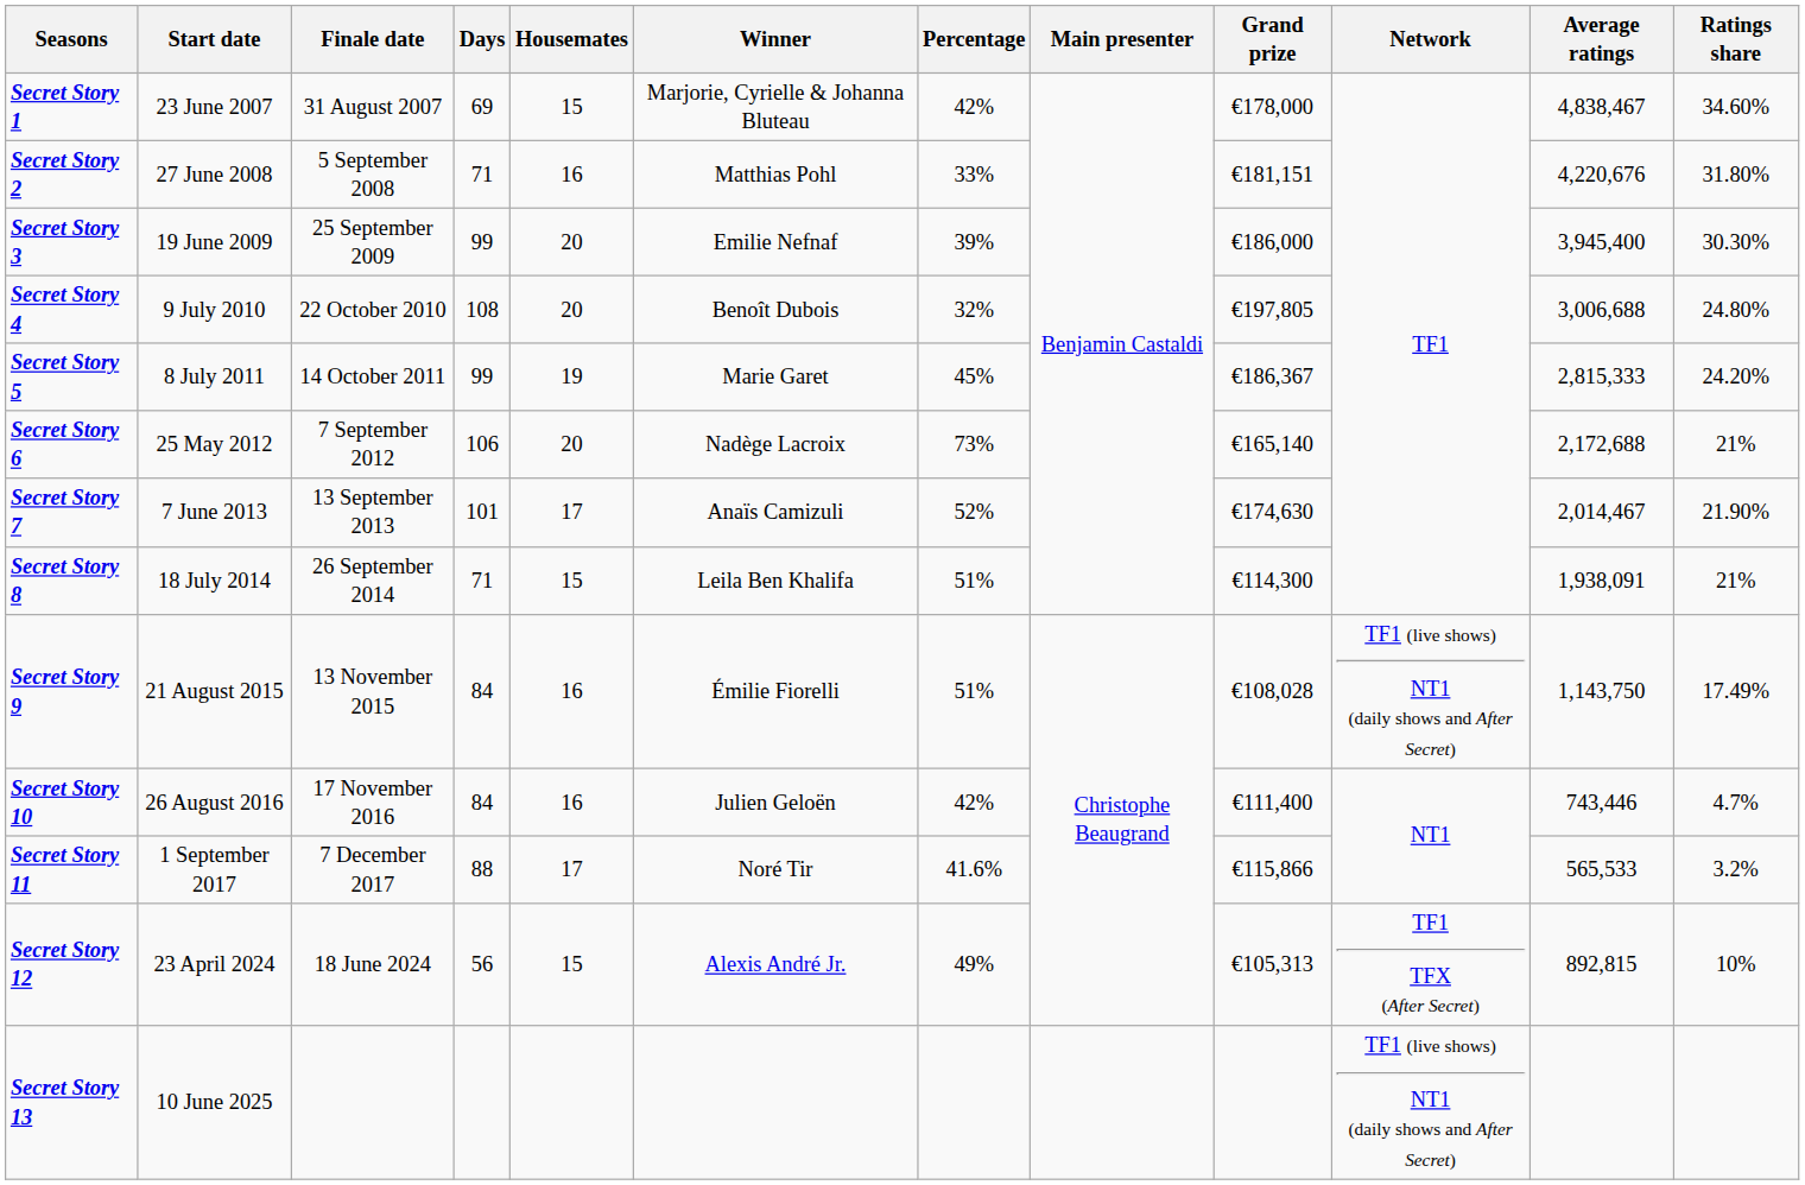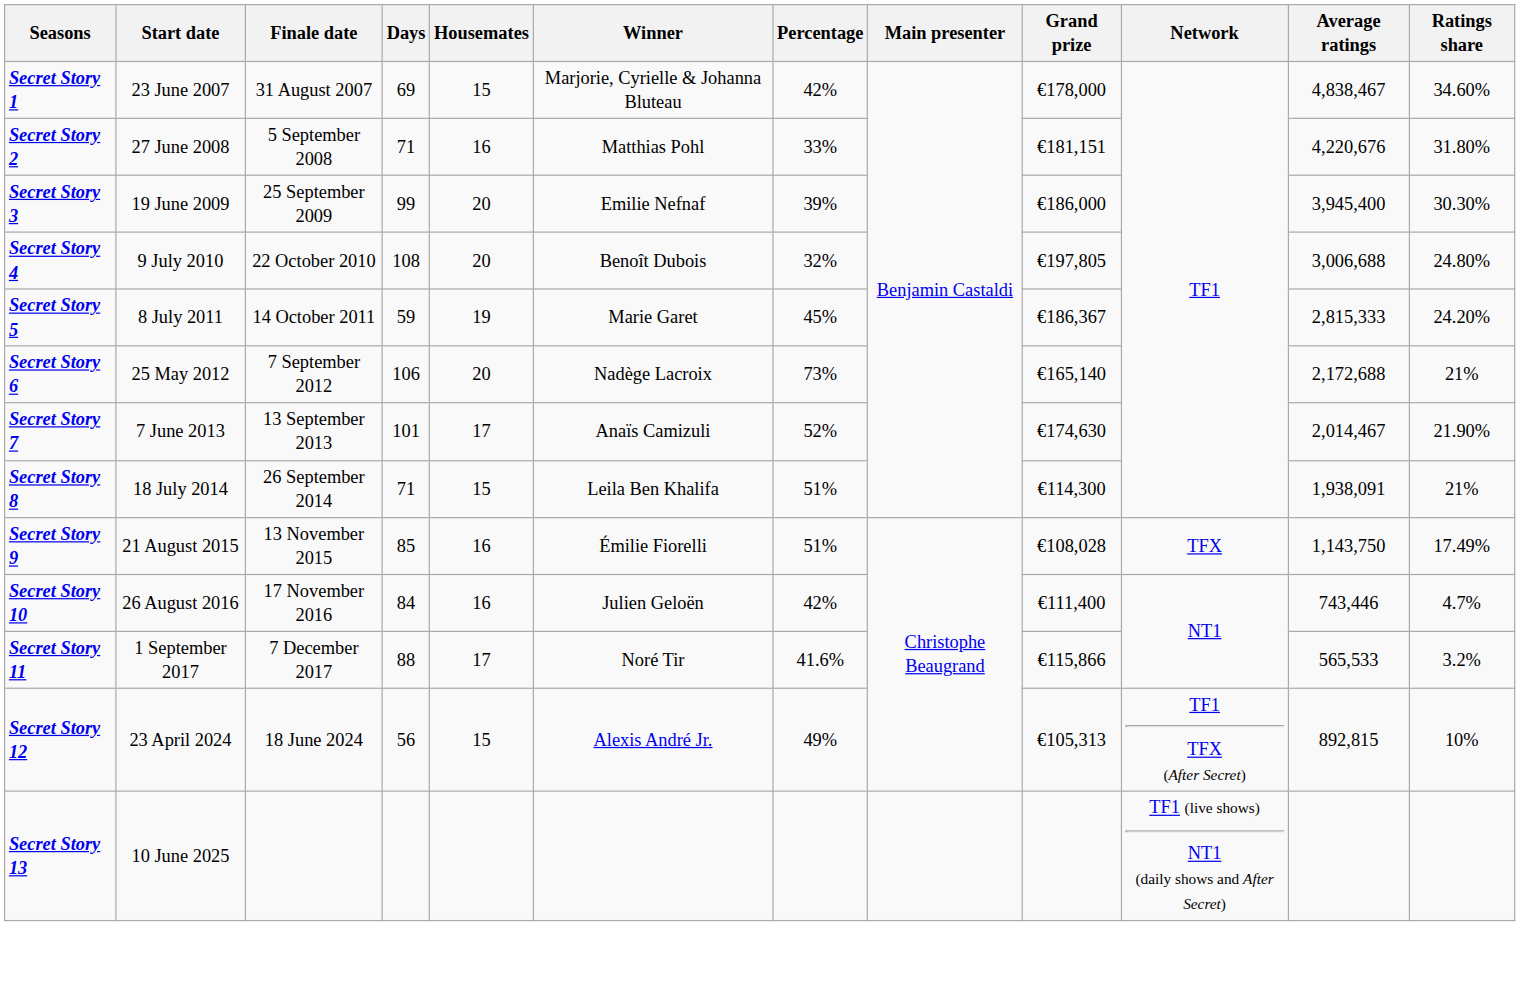Secret Story 5 | Days: 99 -> 59
Secret Story 9 | Days: 84 -> 85
Secret Story 9 | Network: TF1 (live shows) NT1 (daily shows and After Secret) -> TFX
